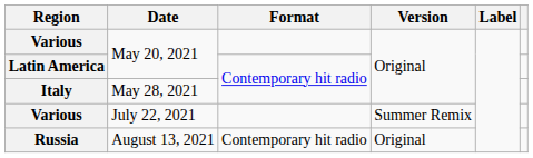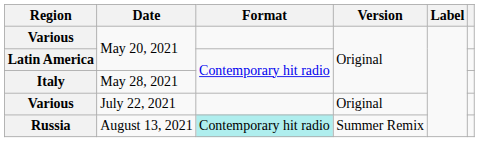Various / July 22, 2021 | Version: Summer Remix -> Original
Russia | Format: no background -> paleturquoise background
Russia | Version: Original -> Summer Remix
